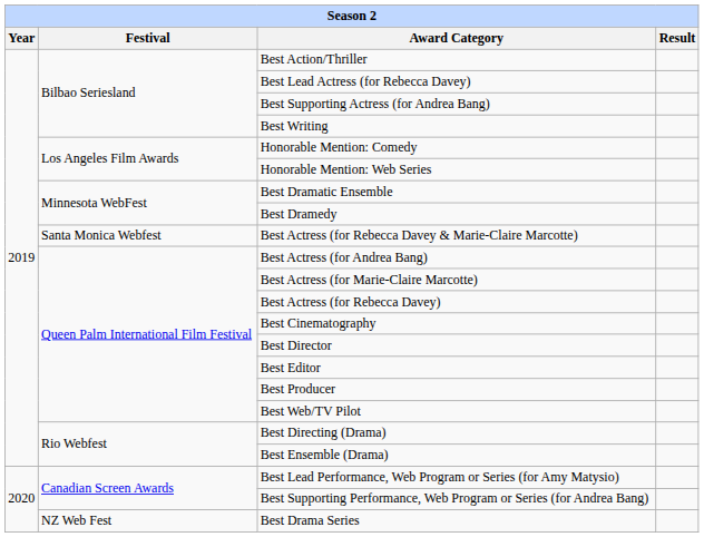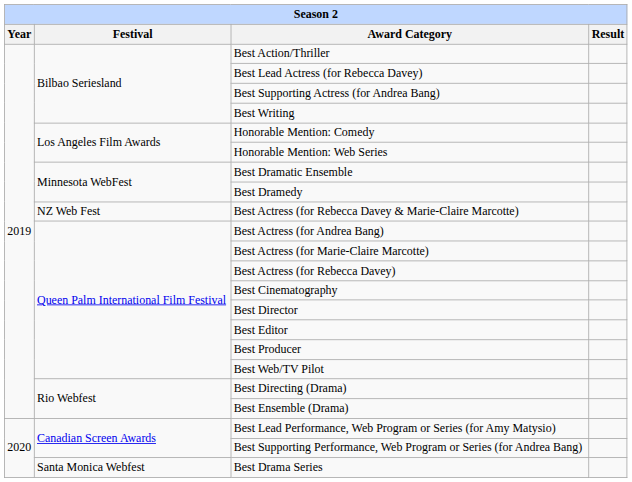Best Actress (for Rebecca Davey & Marie-Claire Marcotte) | Festival: Santa Monica Webfest -> NZ Web Fest
Best Drama Series | Festival: NZ Web Fest -> Santa Monica Webfest
